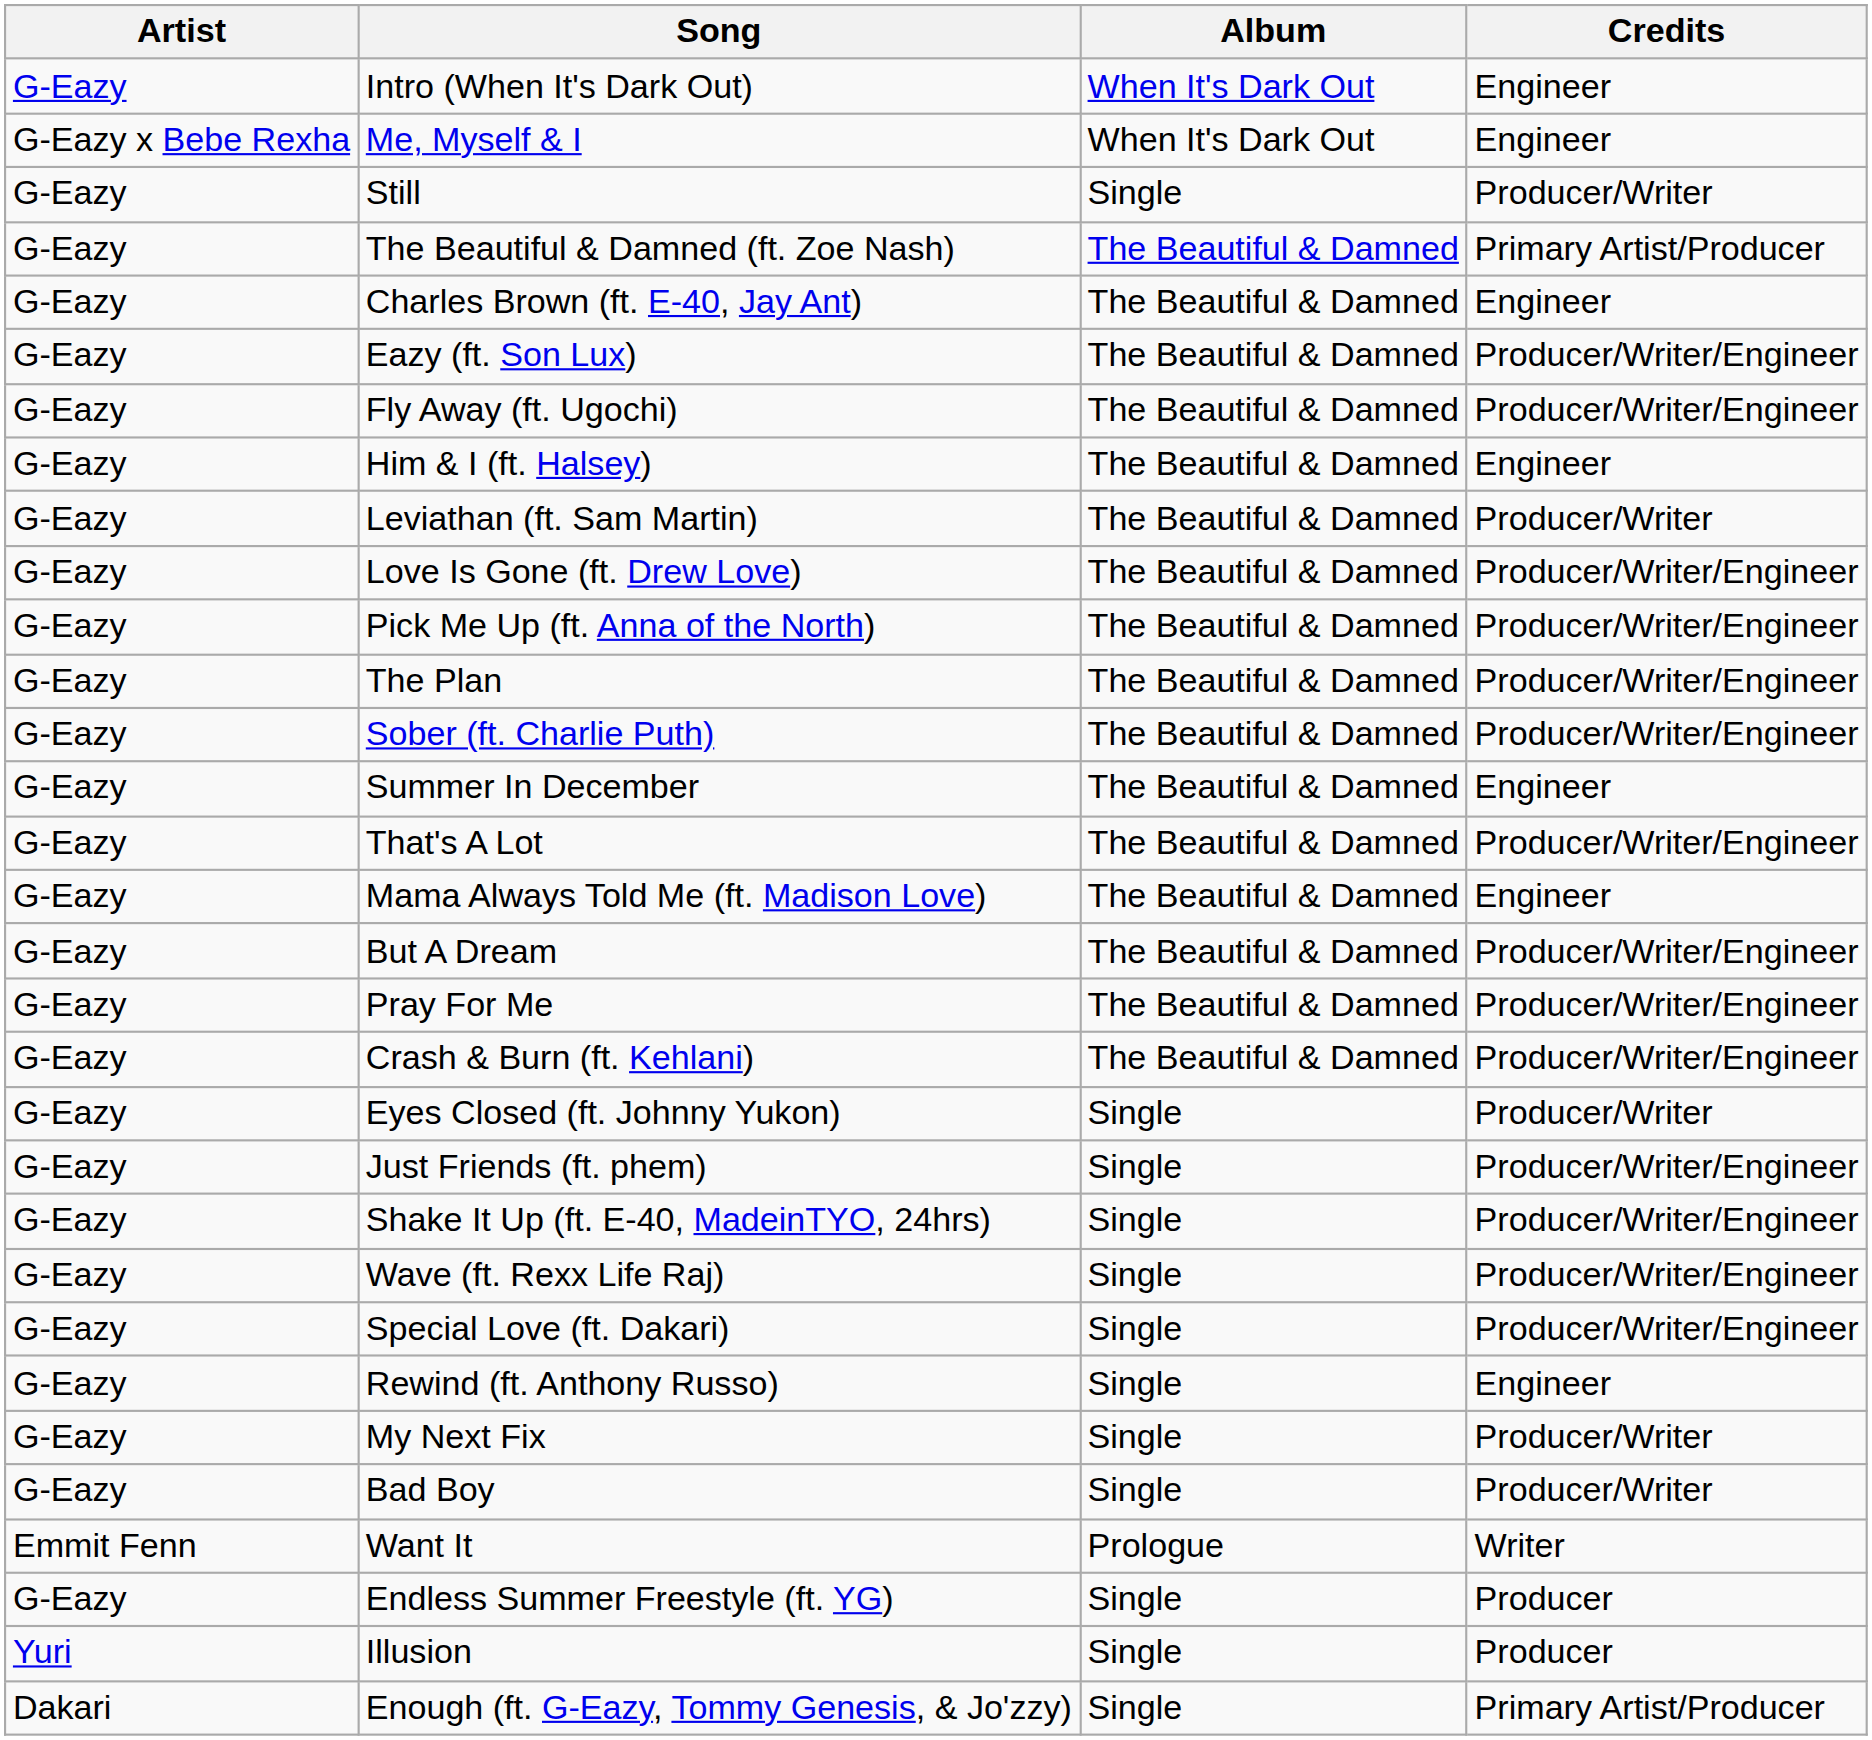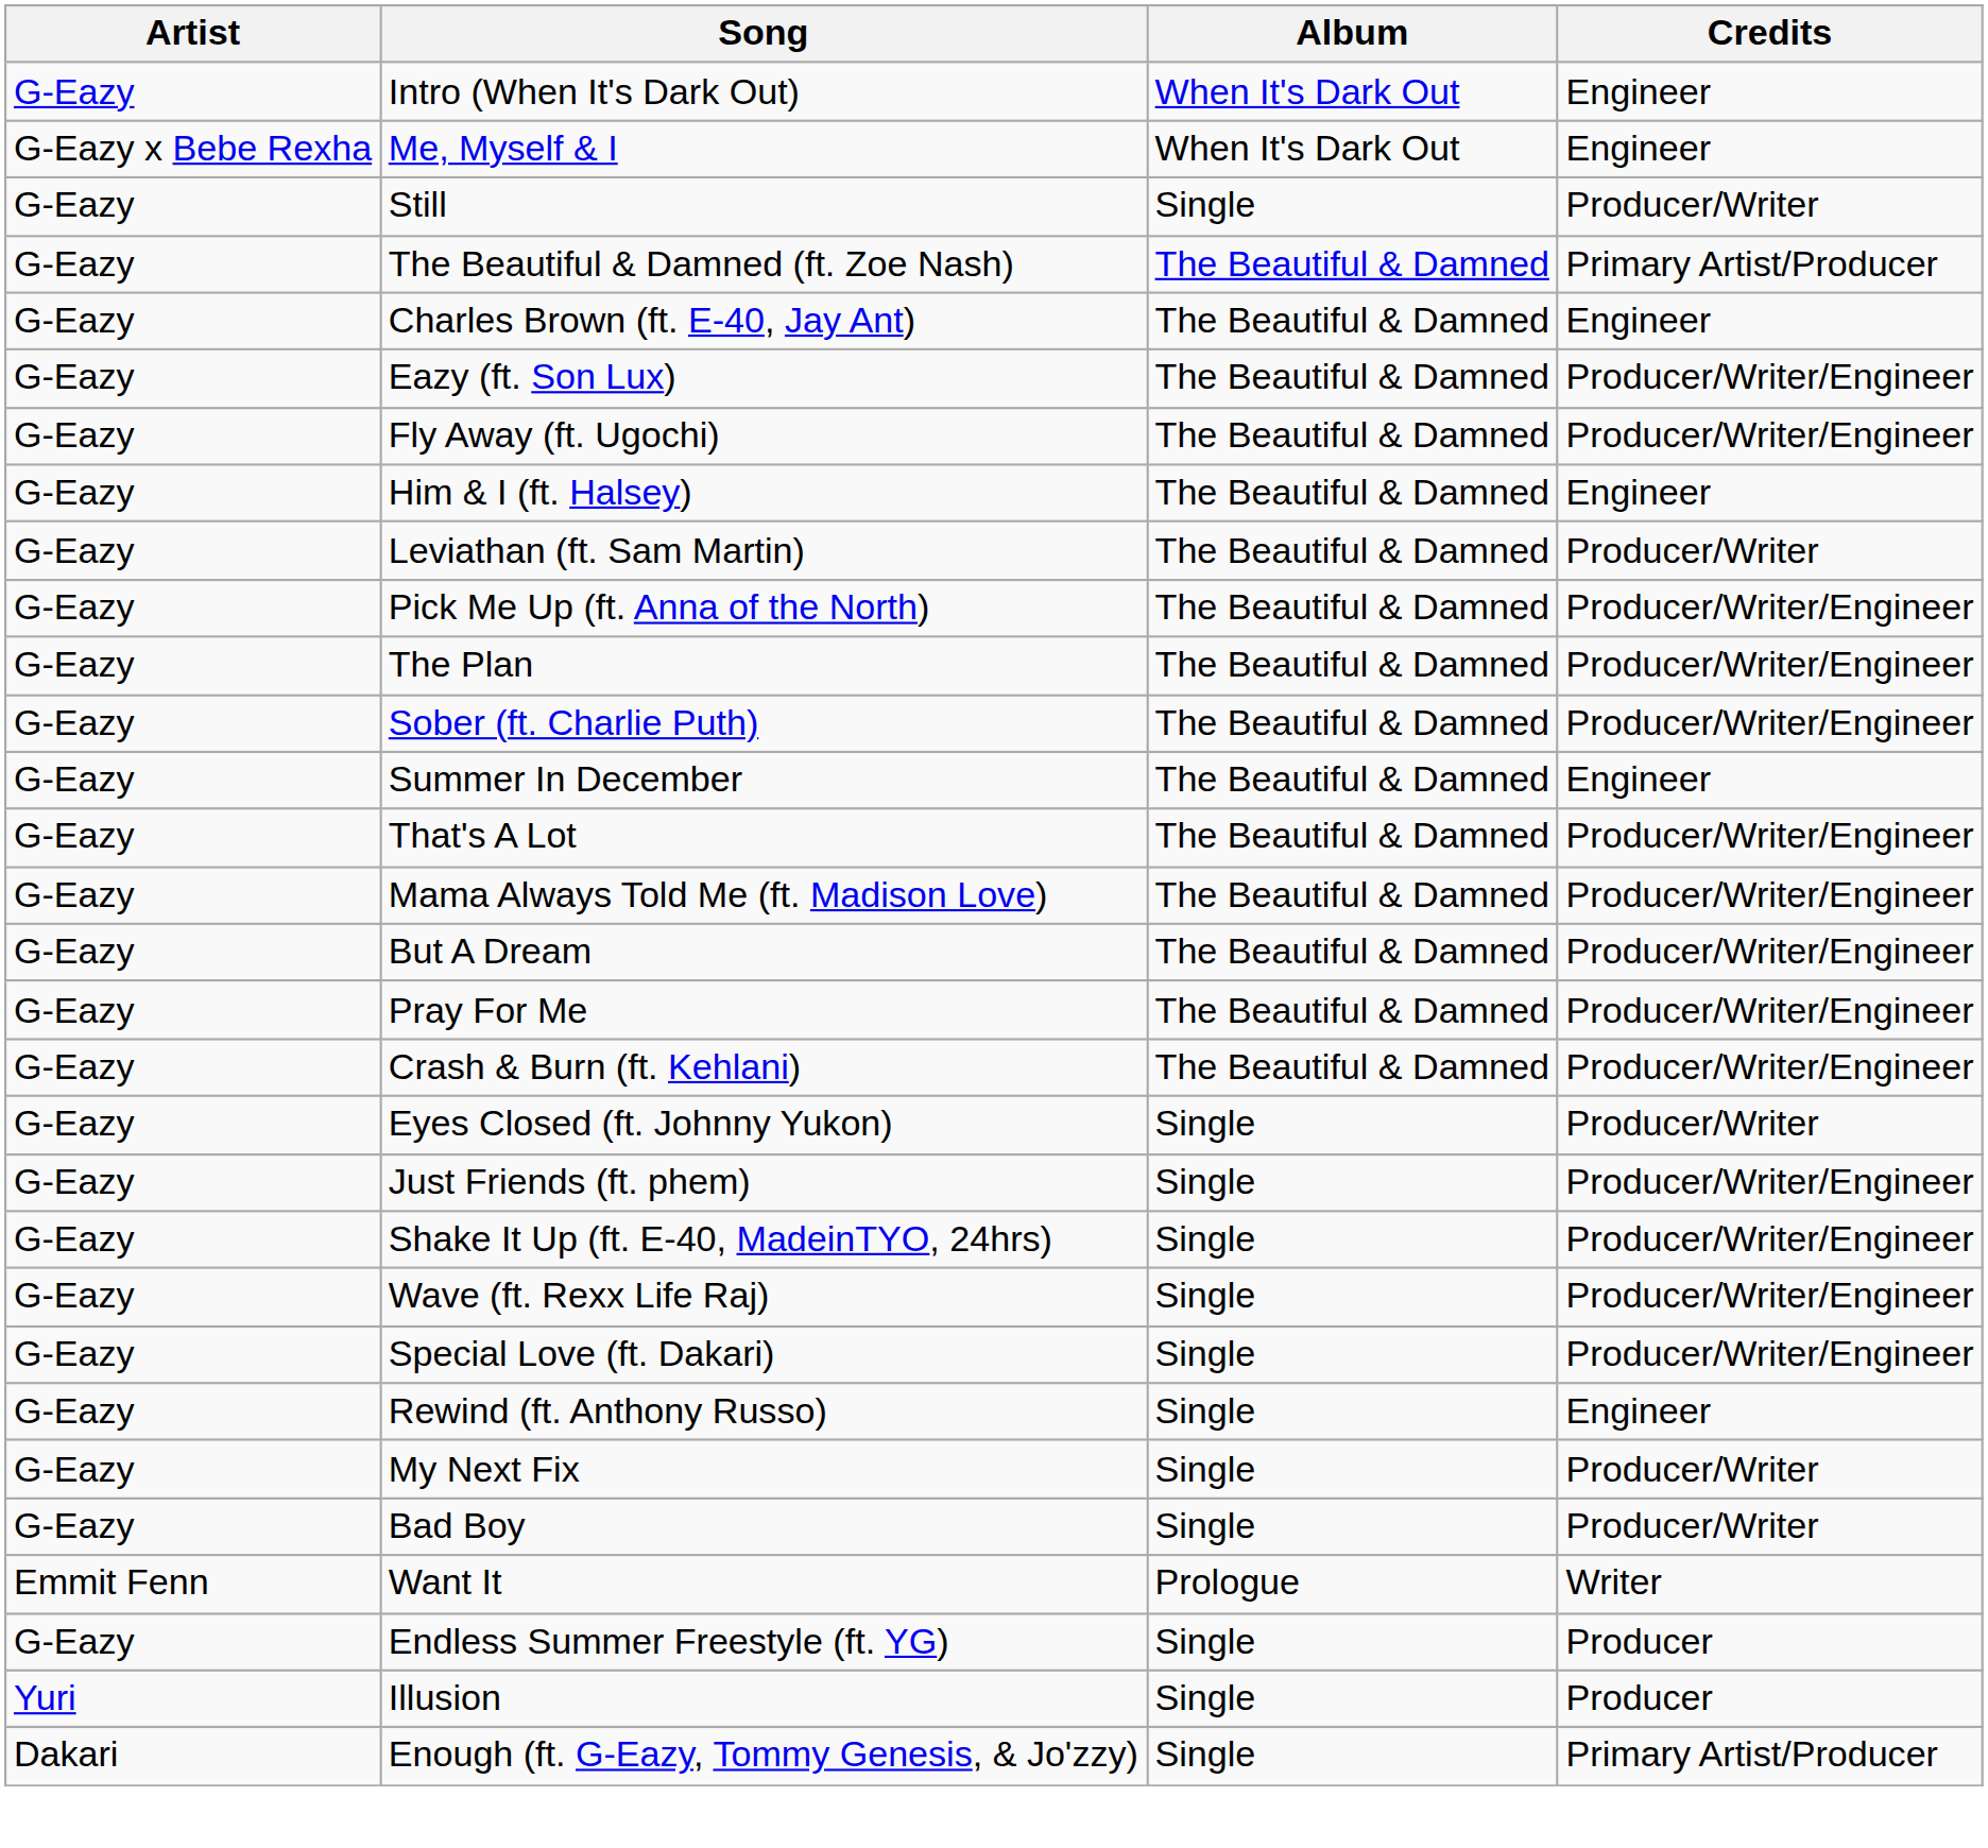- row: G-Eazy | Love Is Gone (ft. Drew Love) | The Beautiful & Damned | Producer/Writer/Engineer
Mama Always Told Me (ft. Madison Love) | Credits: Engineer -> Producer/Writer/Engineer
